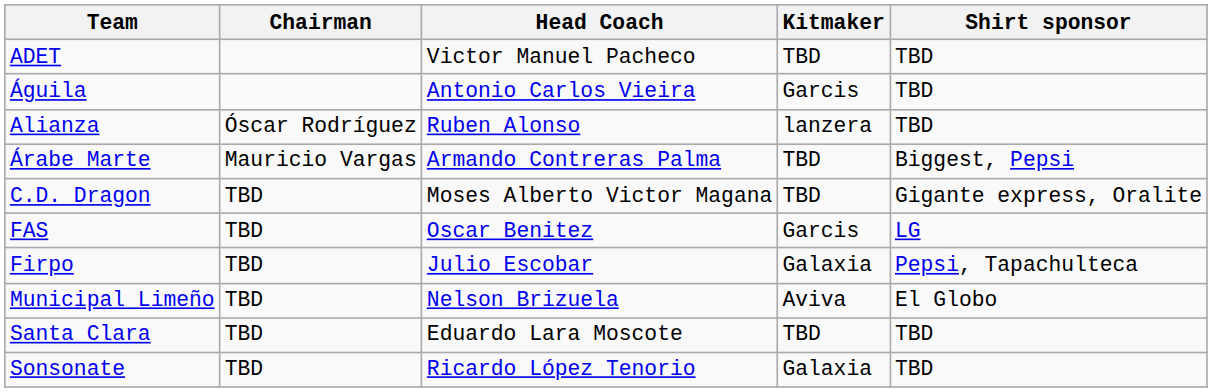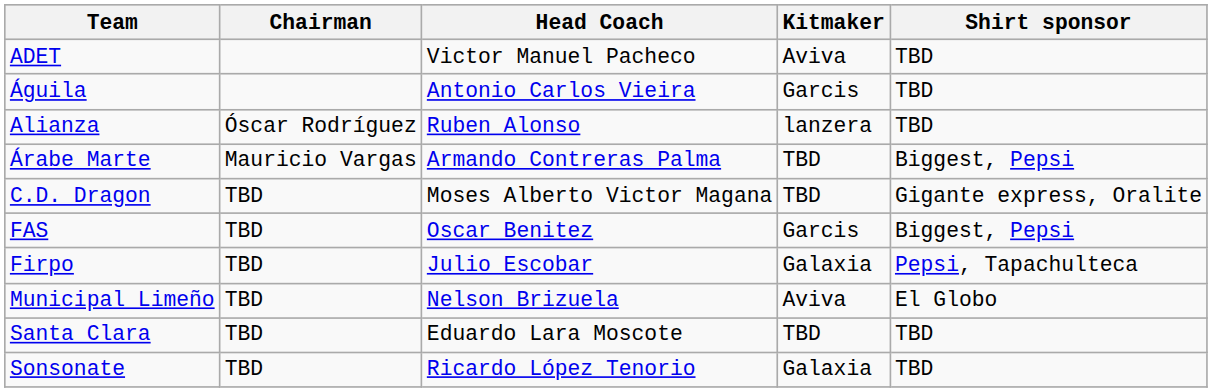ADET | Kitmaker: TBD -> Aviva
FAS | Shirt sponsor: LG -> Biggest, Pepsi
